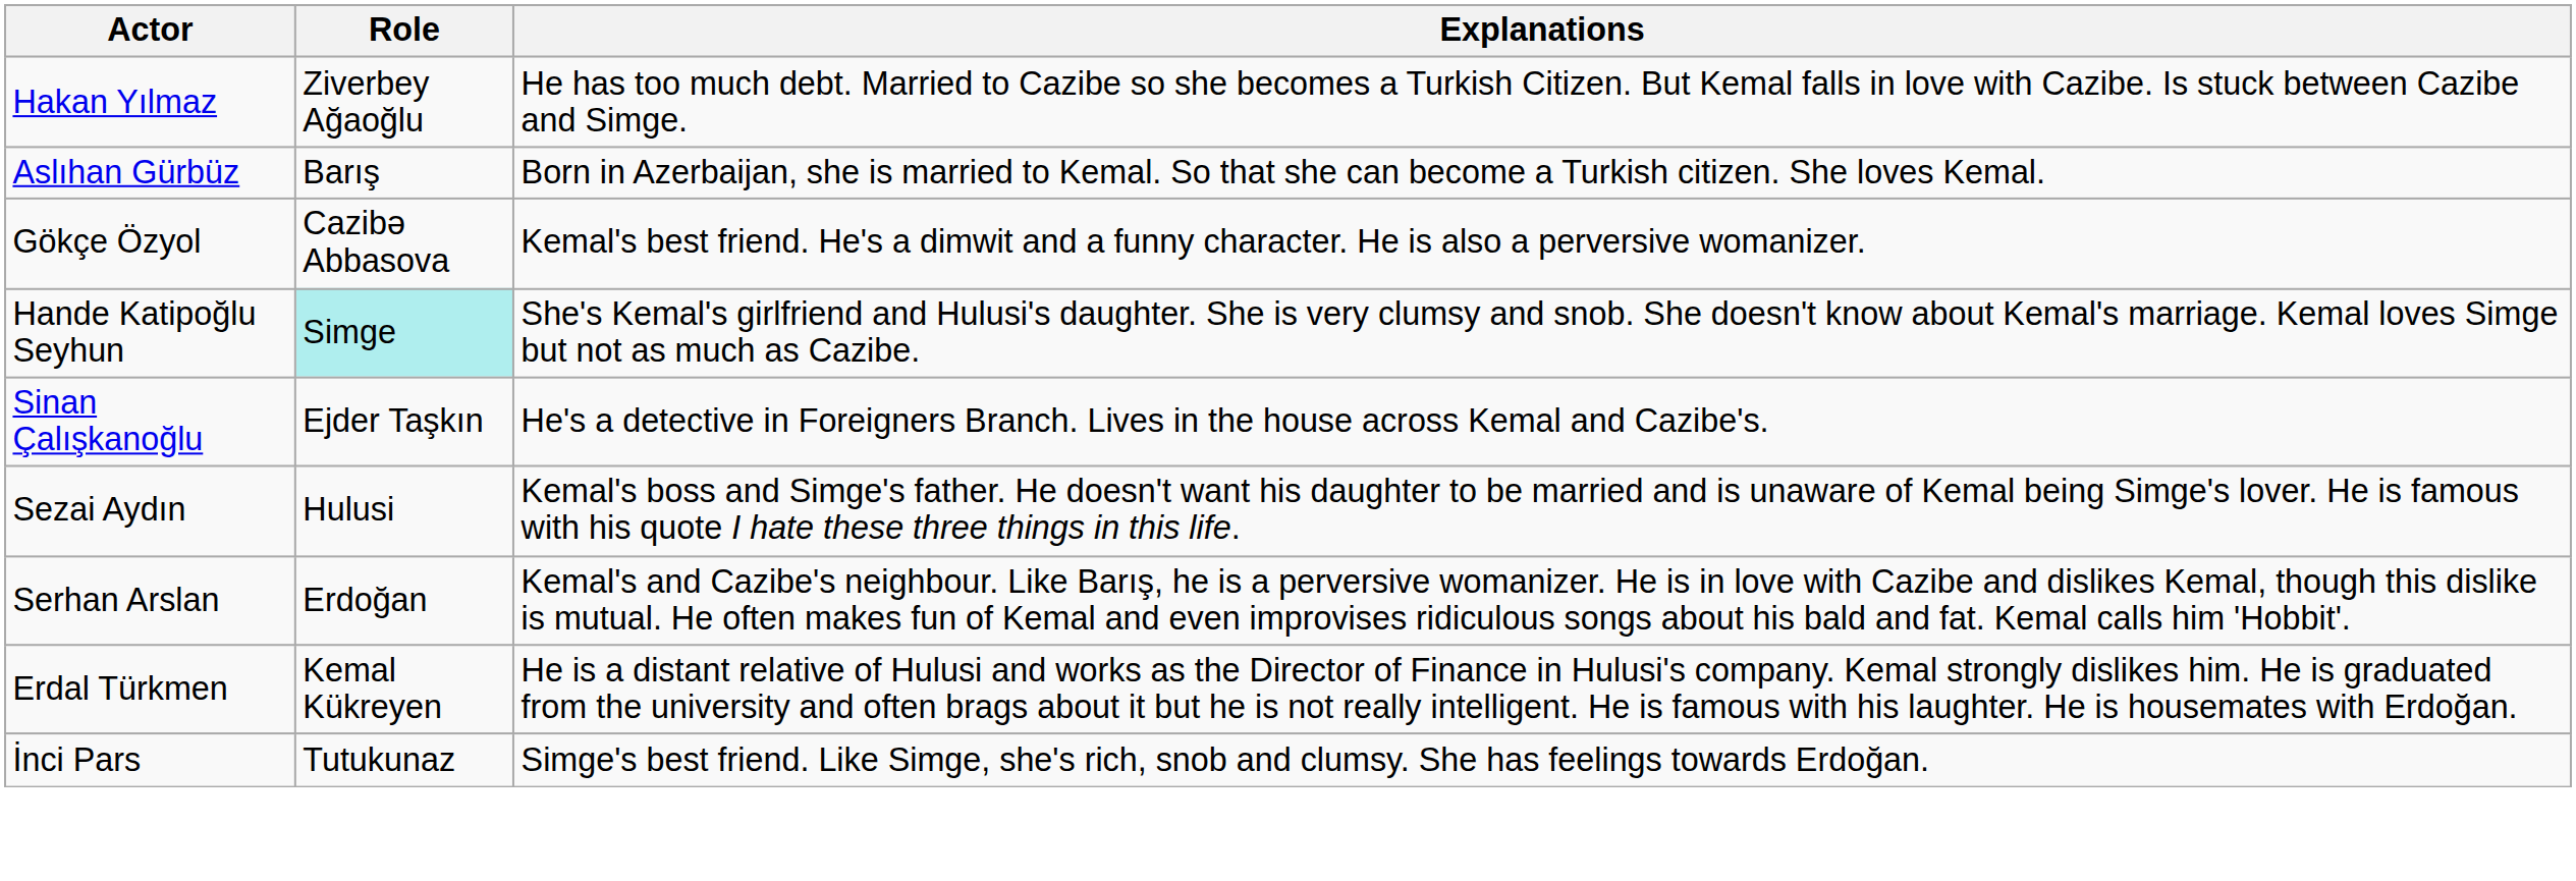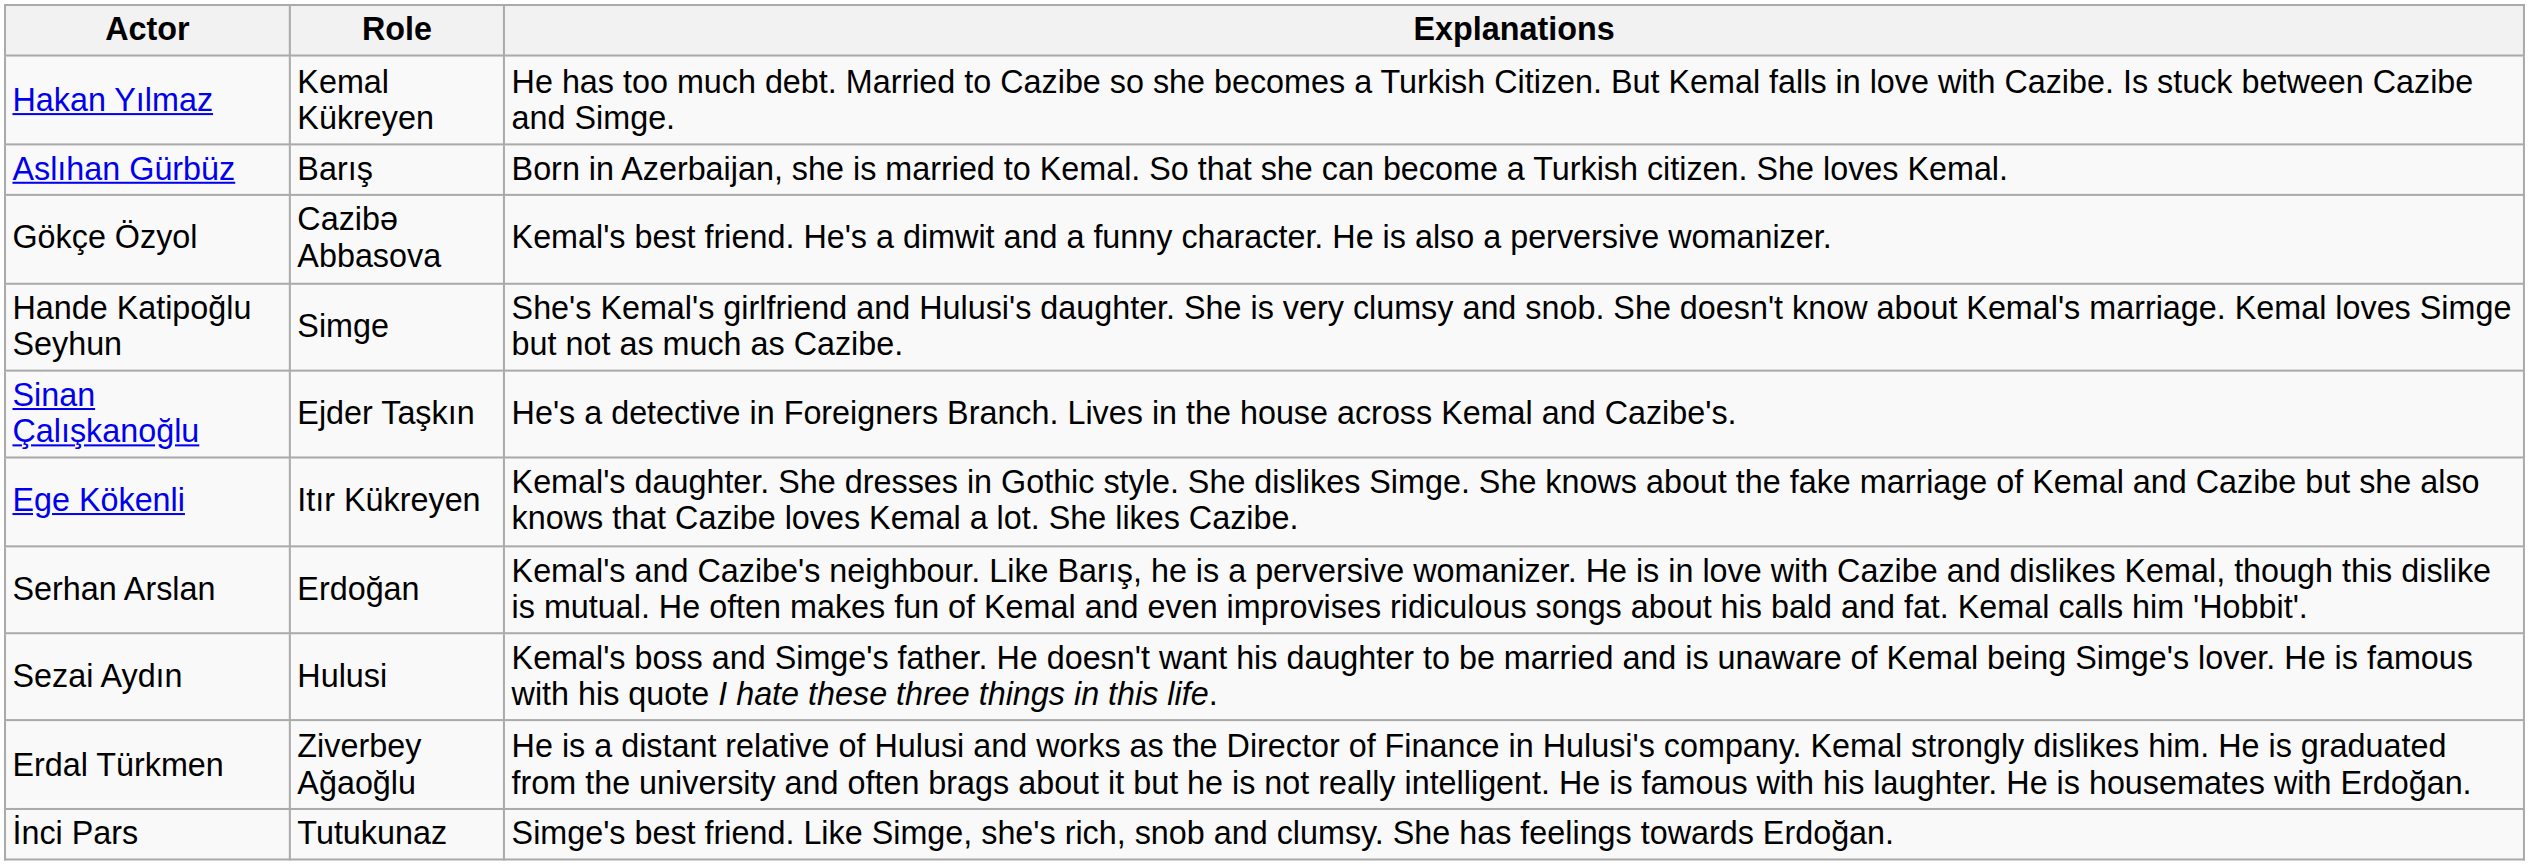Hakan Yılmaz | Role: Ziverbey Ağaoğlu -> Kemal Kükreyen
Hande Katipoğlu Seyhun | Role: paleturquoise background -> no background
+ row: Ege Kökenli | Itır Kükreyen | Kemal's daughter. She dresses in Gothic style. She dislikes Simge. She knows about the fake marriage of Kemal and Cazibe but she also knows that Cazibe loves Kemal a lot. She likes Cazibe.
rows swapped: Sezai Aydın <-> Serhan Arslan
Erdal Türkmen | Role: Kemal Kükreyen -> Ziverbey Ağaoğlu
